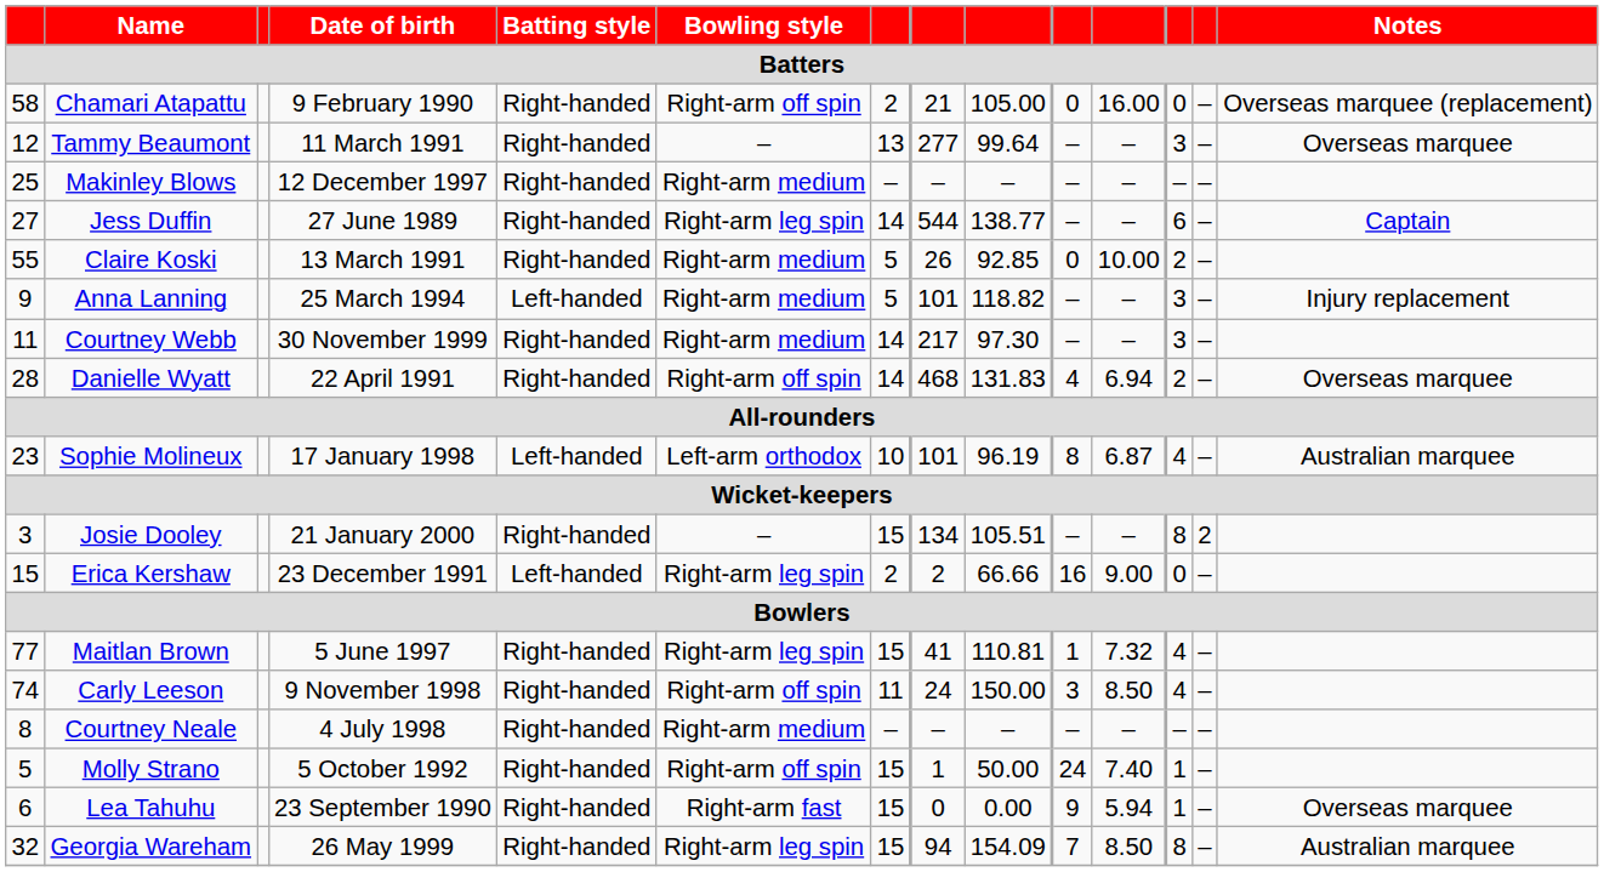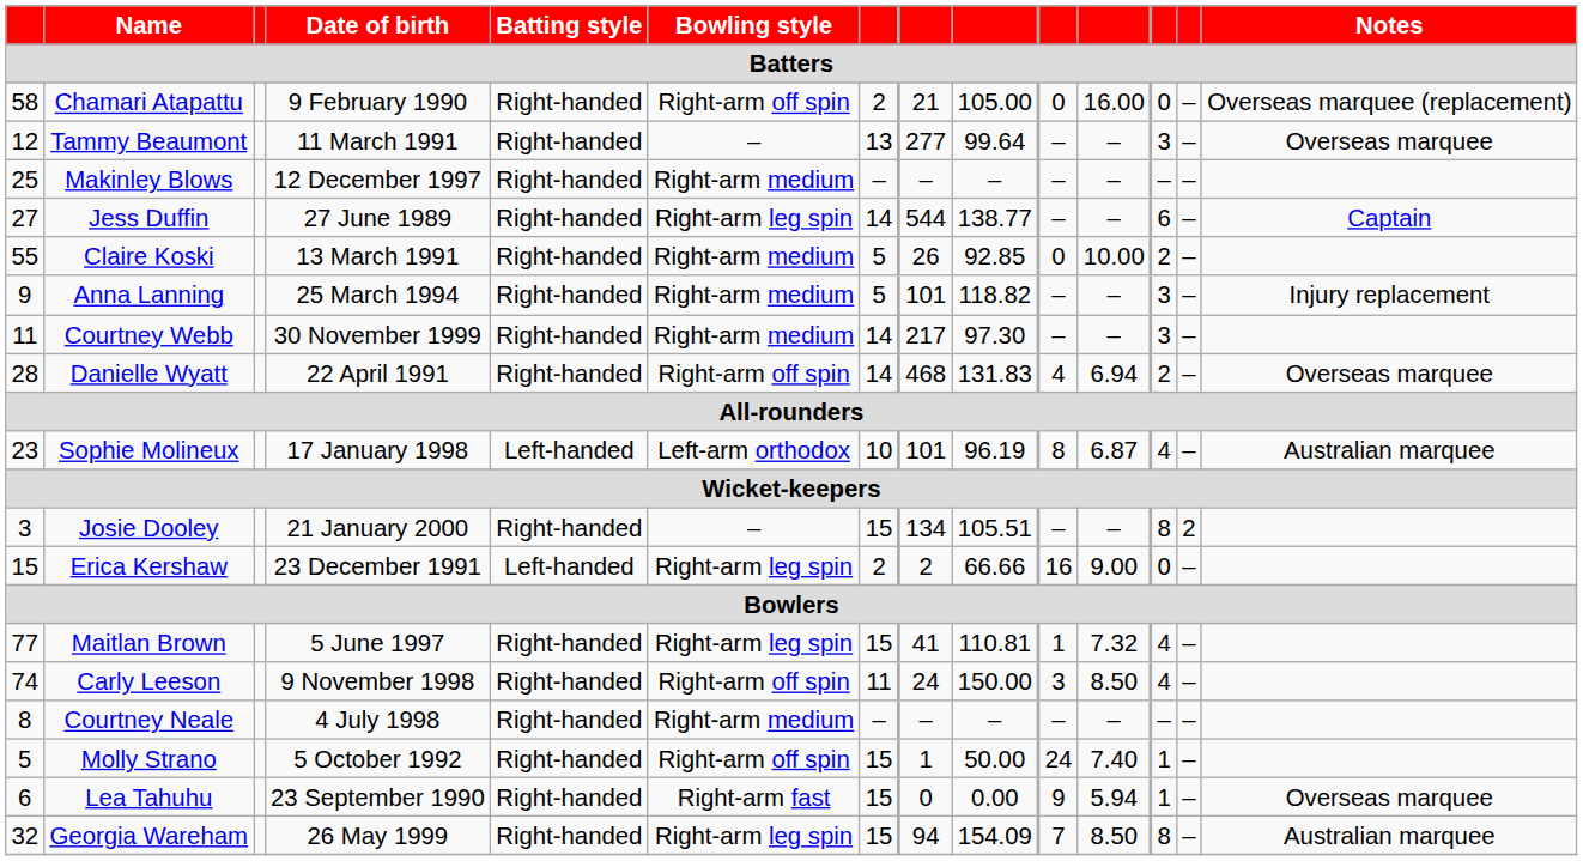Anna Lanning | Batting style: Left-handed -> Right-handed
